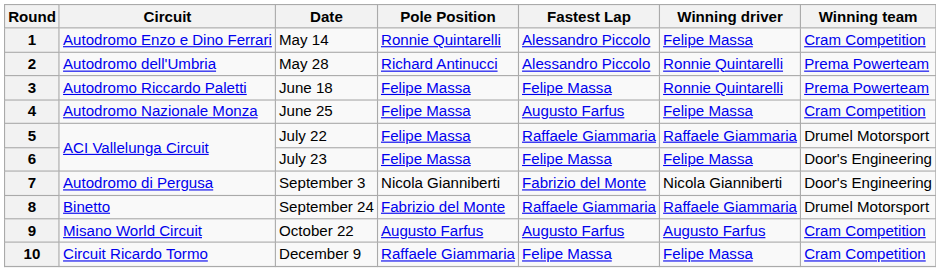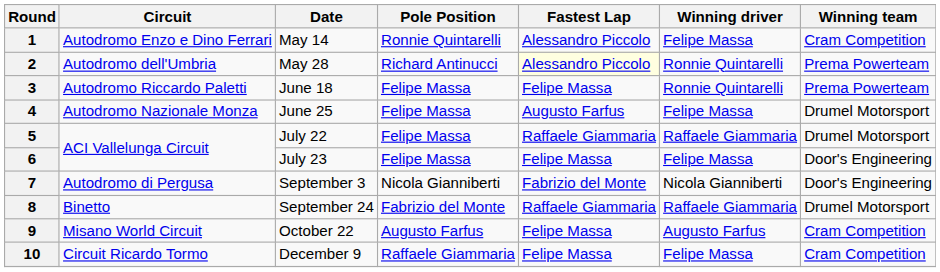2 | Fastest Lap: no background -> lightyellow background
4 | Winning team: Cram Competition -> Drumel Motorsport
9 | Fastest Lap: Augusto Farfus -> Felipe Massa
